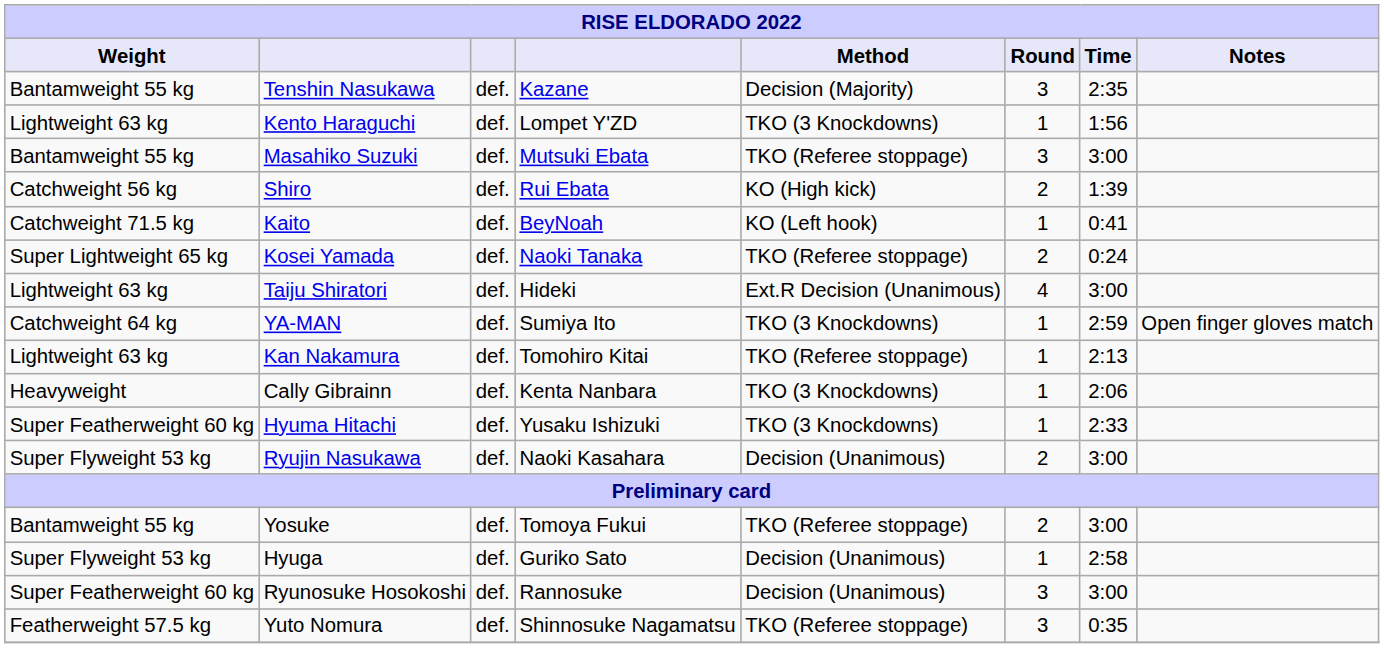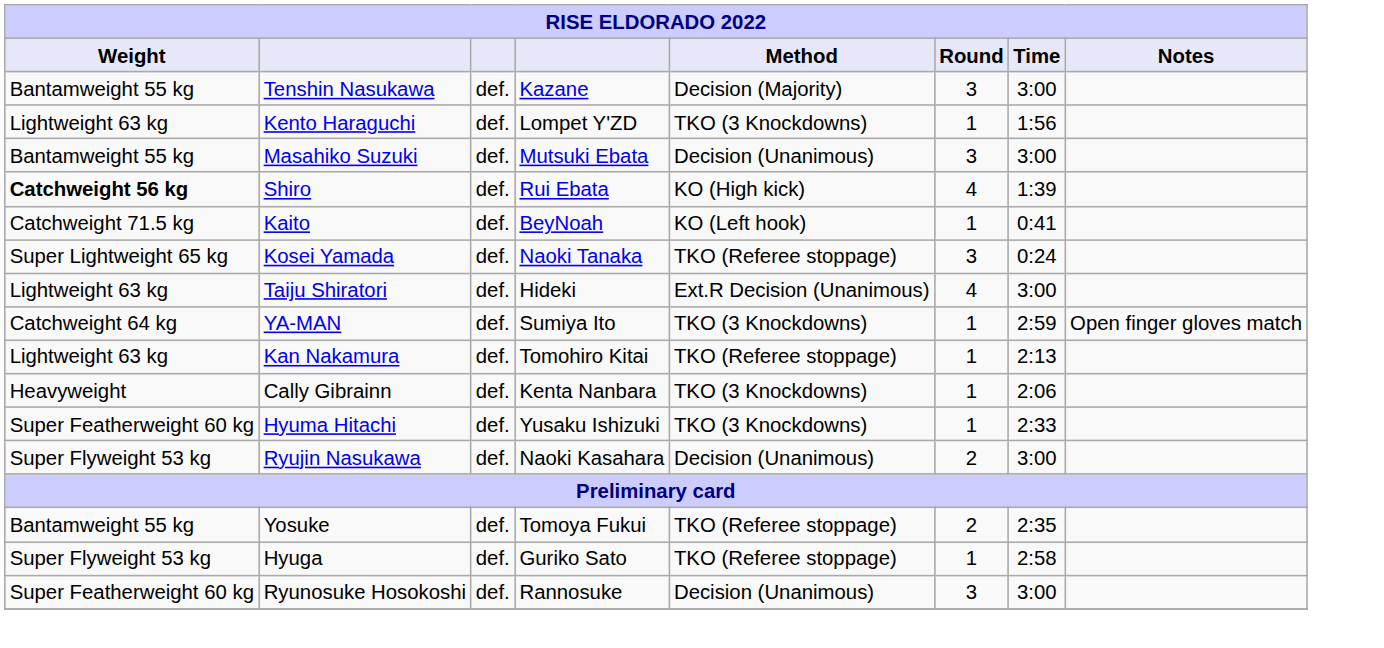Tenshin Nasukawa | Time: 2:35 -> 3:00
Masahiko Suzuki | Method: TKO (Referee stoppage) -> Decision (Unanimous)
Shiro | Weight: normal -> bold
Shiro | Round: 2 -> 4
Kosei Yamada | Round: 2 -> 3
Yosuke | Time: 3:00 -> 2:35
Hyuga | Method: Decision (Unanimous) -> TKO (Referee stoppage)
- row: Featherweight 57.5 kg | Yuto Nomura | def. | Shinnosuke Nagamatsu | TKO (Referee stoppage) | 3 | 0:35
